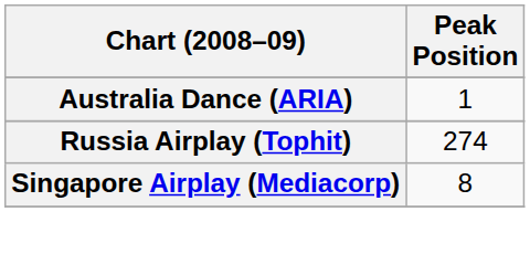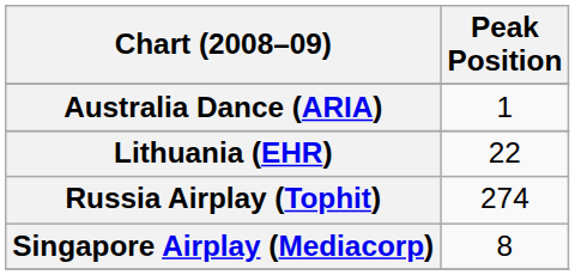+ row: Lithuania (EHR) | 22
